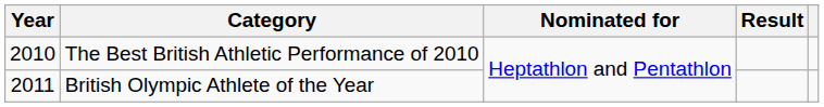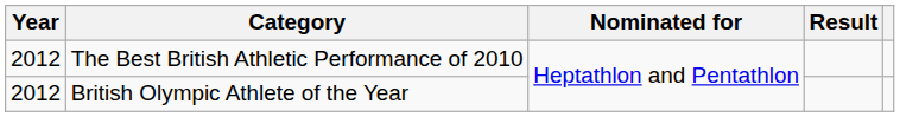The Best British Athletic Performance of 2010 | Year: 2010 -> 2012
British Olympic Athlete of the Year | Year: 2011 -> 2012
